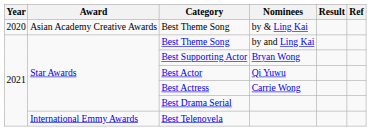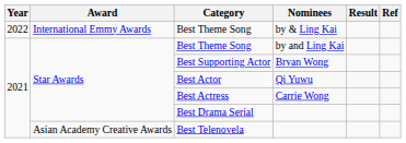Best Theme Song / by & Ling Kai | Year: 2020 -> 2022
Best Theme Song / by & Ling Kai | Award: Asian Academy Creative Awards -> International Emmy Awards
Best Telenovela | Award: International Emmy Awards -> Asian Academy Creative Awards
